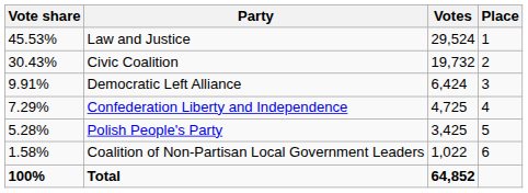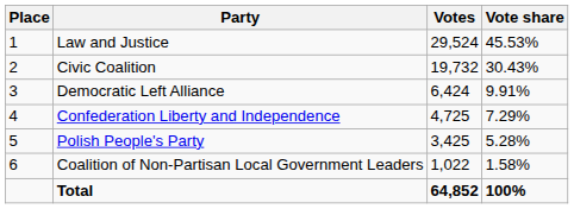columns swapped: Place <-> Vote share
